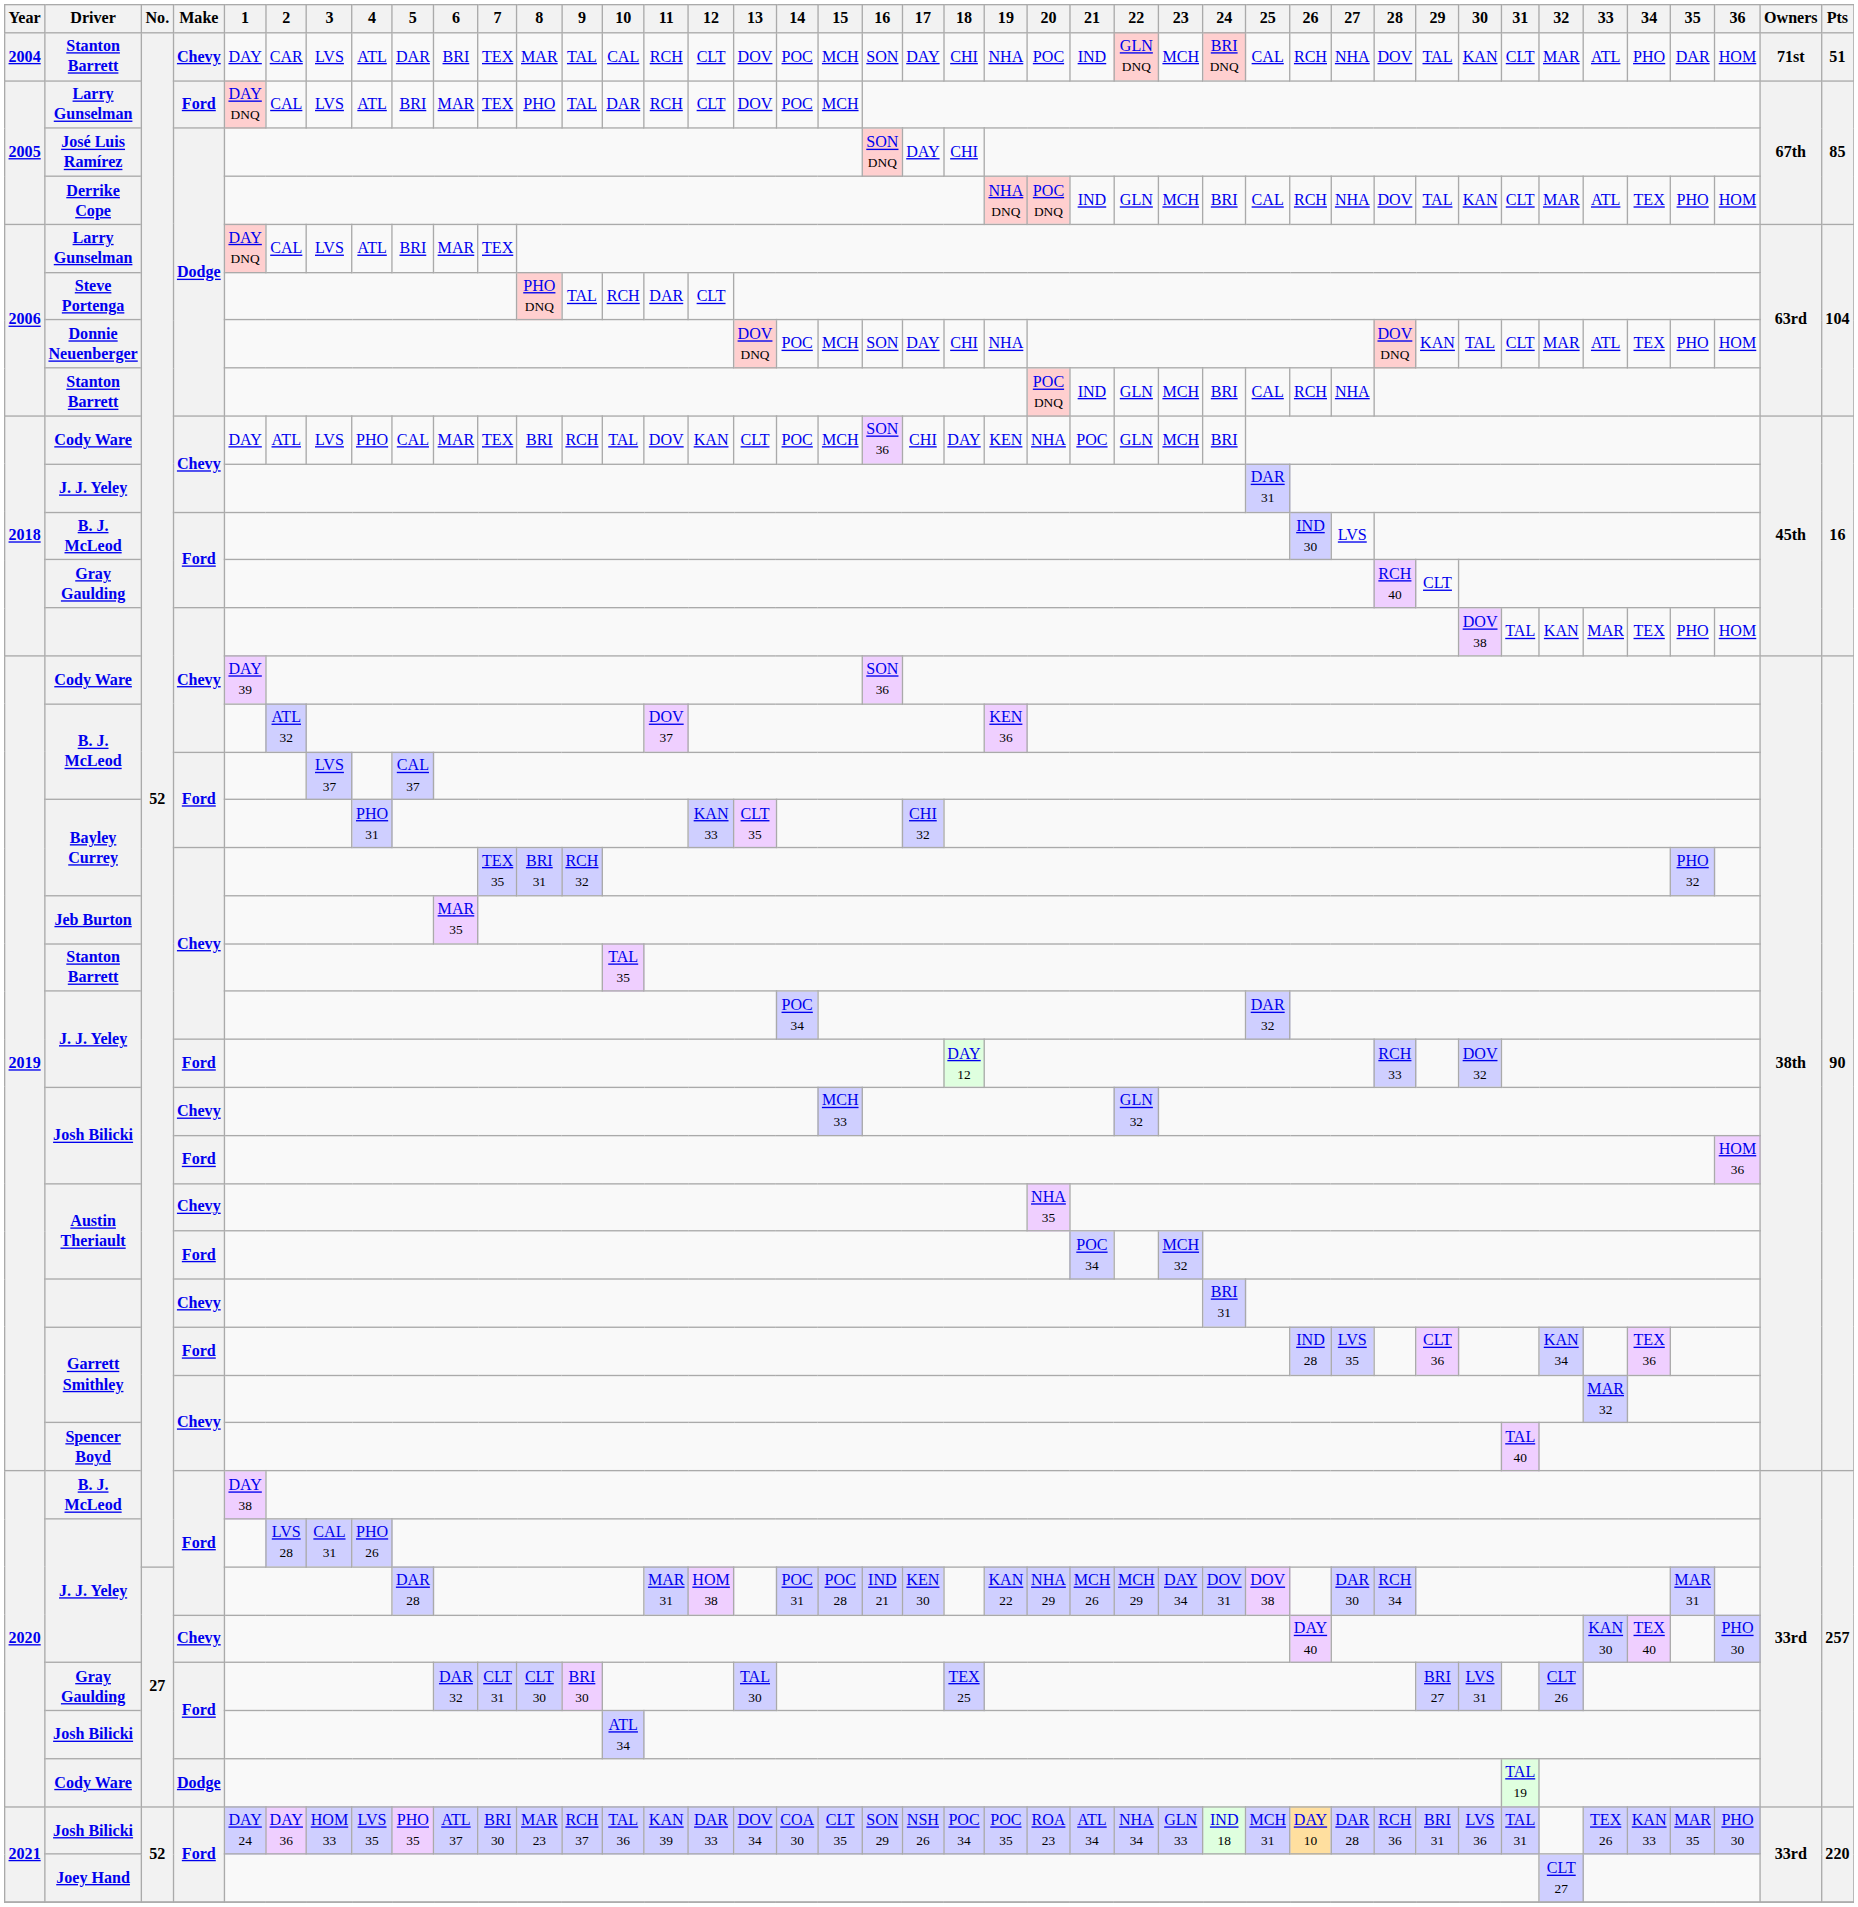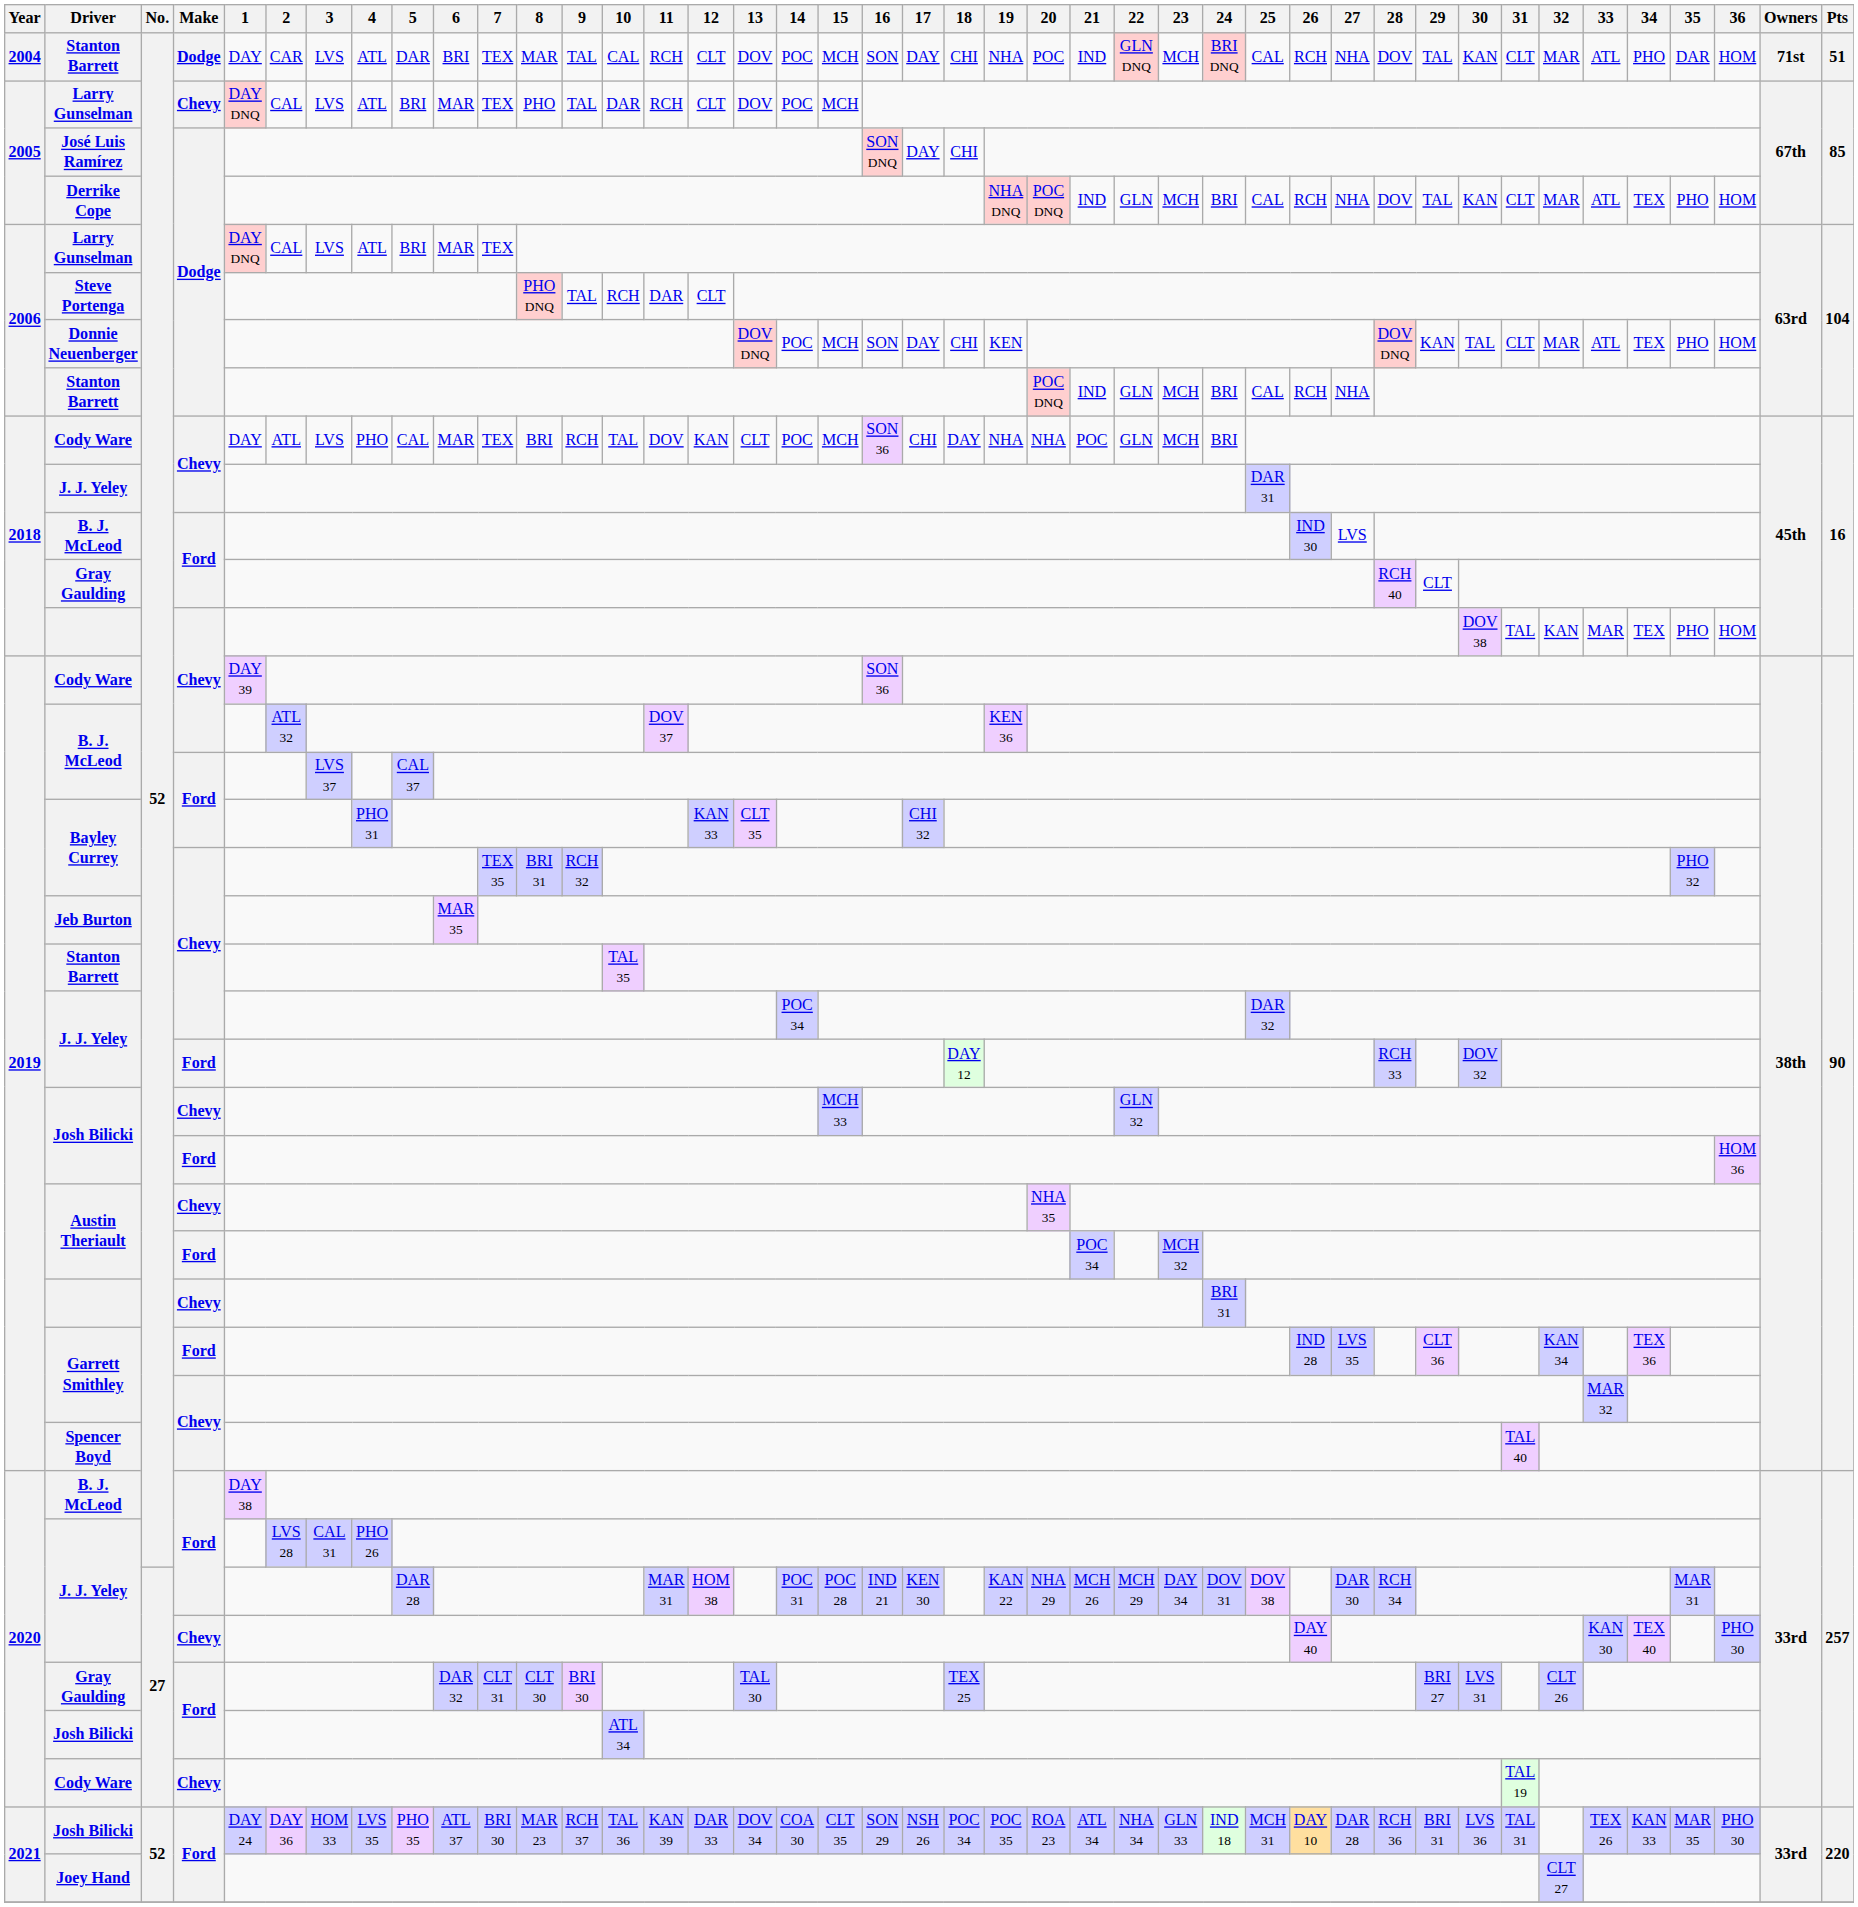2004 / Stanton Barrett | Make: Chevy -> Dodge
2005 / Larry Gunselman | Make: Ford -> Chevy
Donnie Neuenberger | 19: NHA -> KEN
2018 / Cody Ware | 19: KEN -> NHA
2020 / Cody Ware | Make: Dodge -> Chevy
